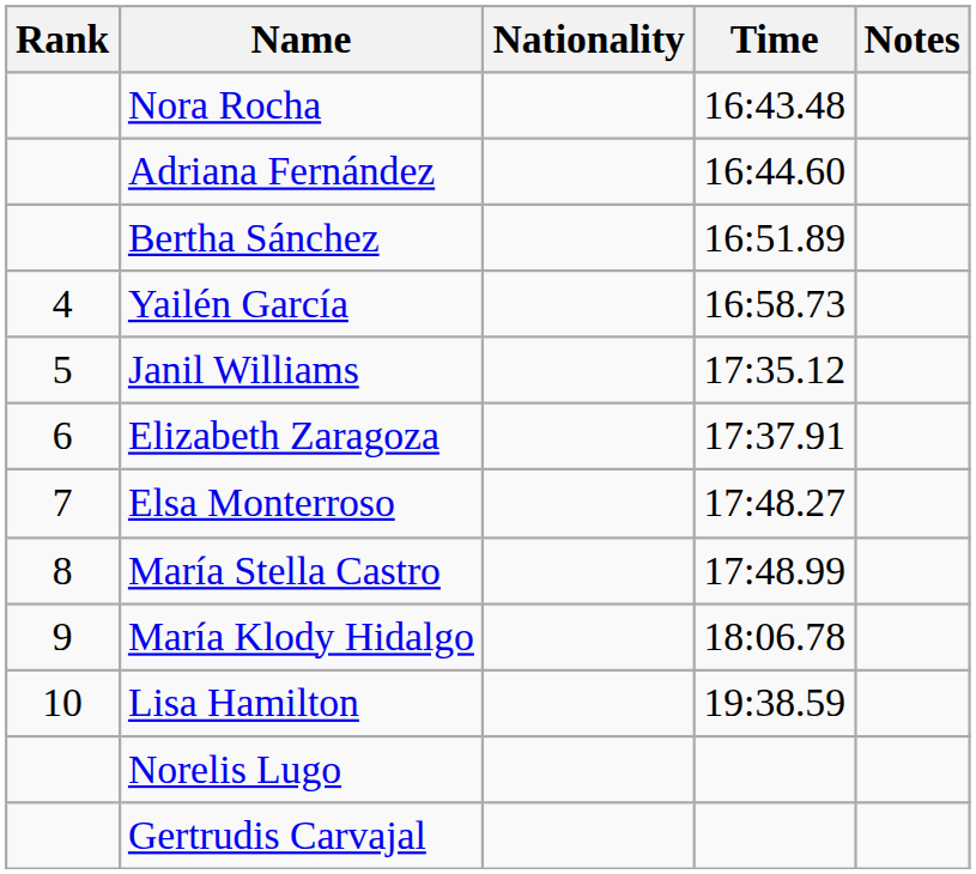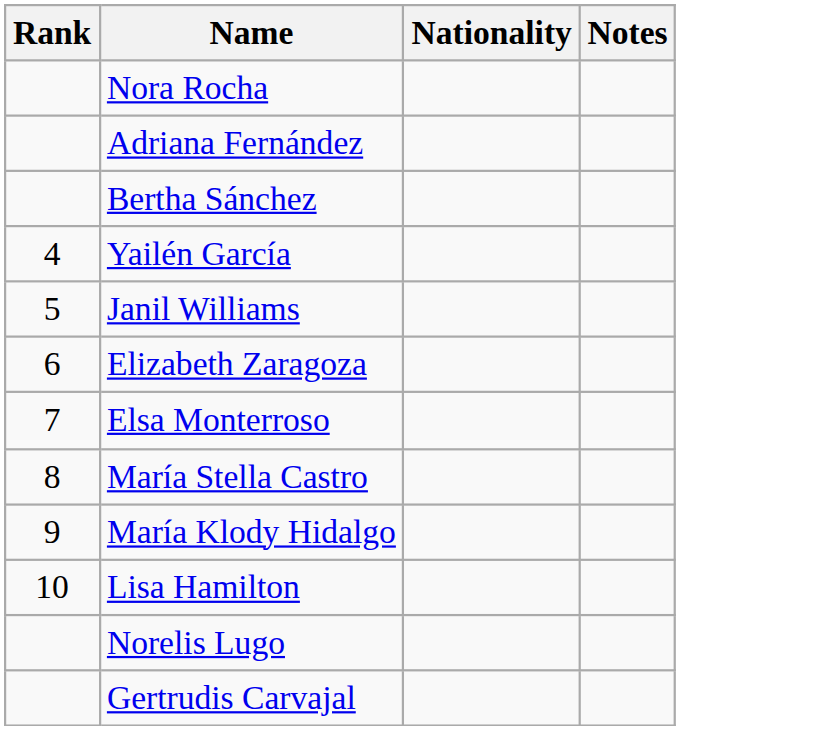- column: Time | 16:43.48 | 16:44.60 | 16:51.89 | 16:58.73 | 17:35.12 | 17:37.91 | 17:48.27 | 17:48.99 | 18:06.78 | 19:38.59
